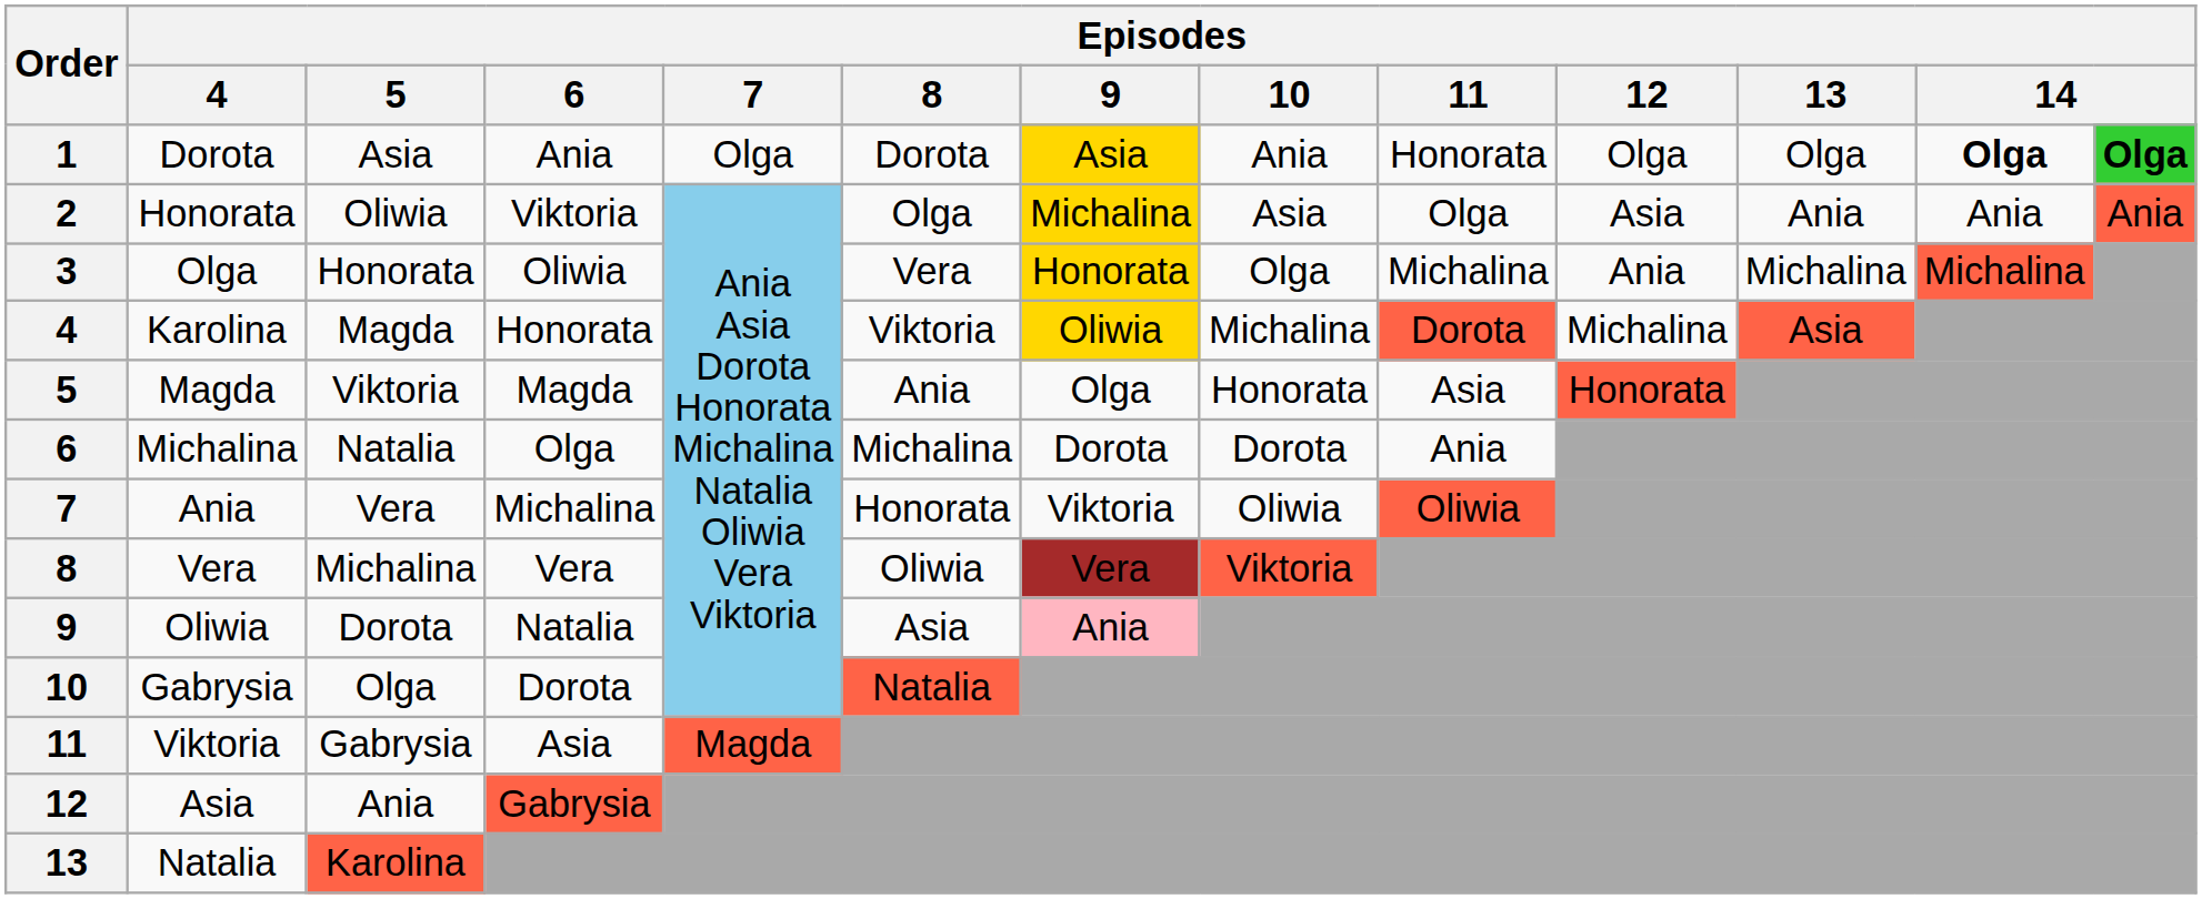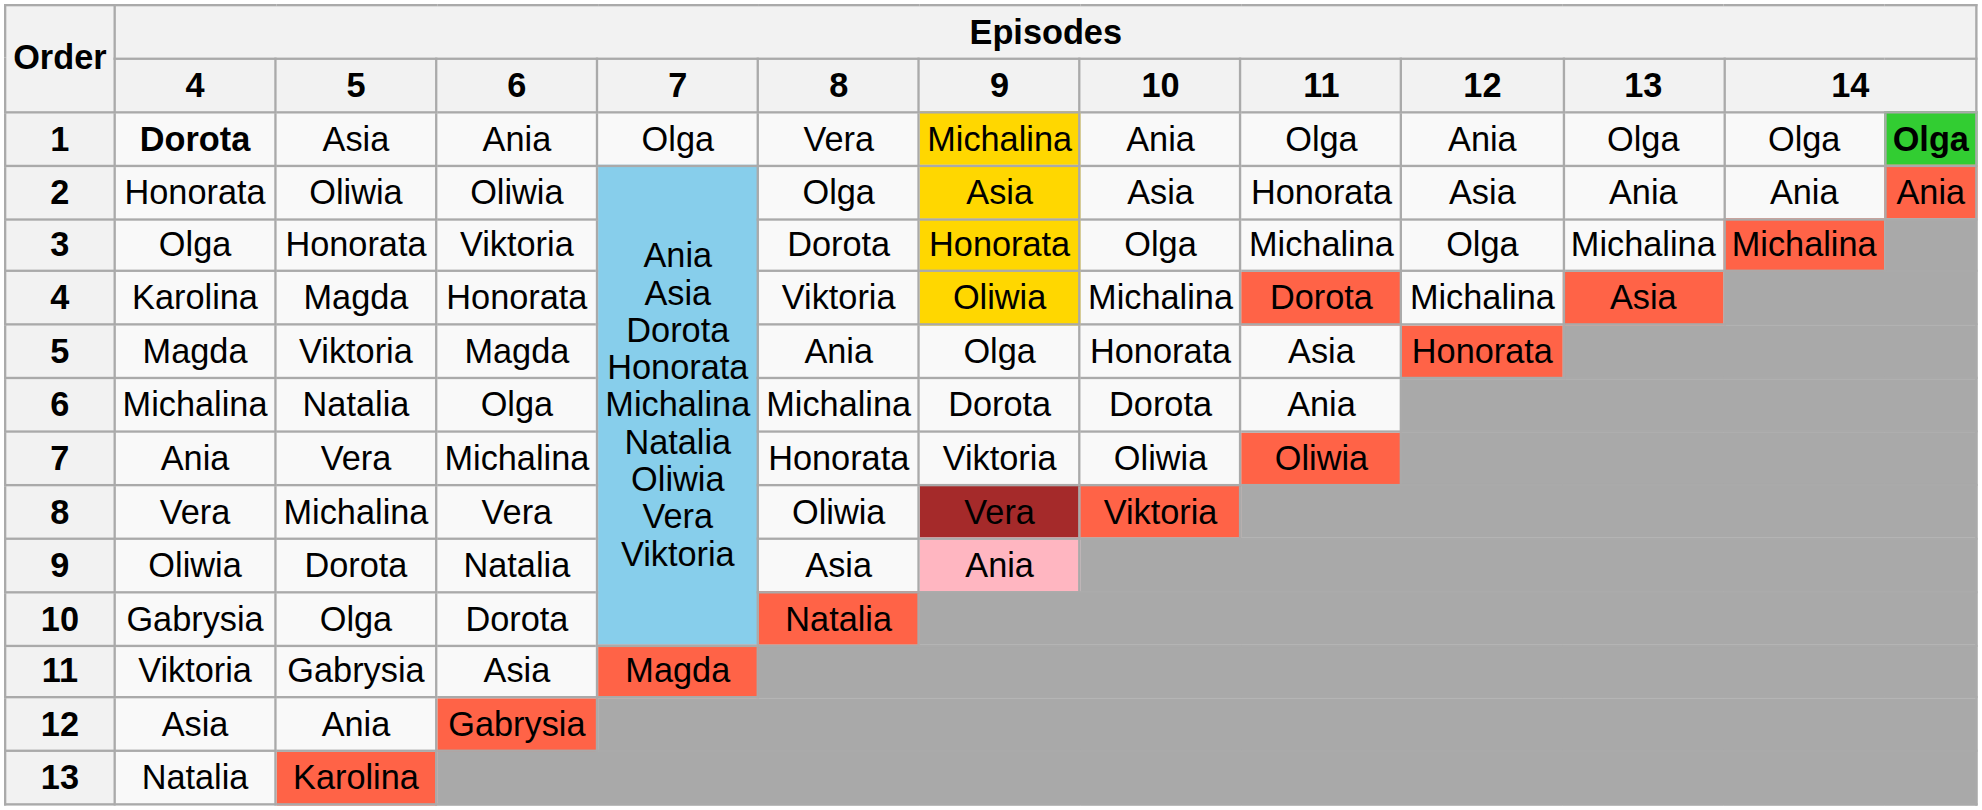1 | Episodes / 4: normal -> bold
1 | Episodes / 8: Dorota -> Vera
1 | Episodes / 9: Asia -> Michalina
1 | Episodes / 11: Honorata -> Olga
1 | Episodes / 12: Olga -> Ania
1 | column 12: bold -> normal
2 | Episodes / 6: Viktoria -> Oliwia
2 | Episodes / 9: Michalina -> Asia
2 | Episodes / 11: Olga -> Honorata
3 | Episodes / 6: Oliwia -> Viktoria
3 | Episodes / 8: Vera -> Dorota
3 | Episodes / 12: Ania -> Olga
